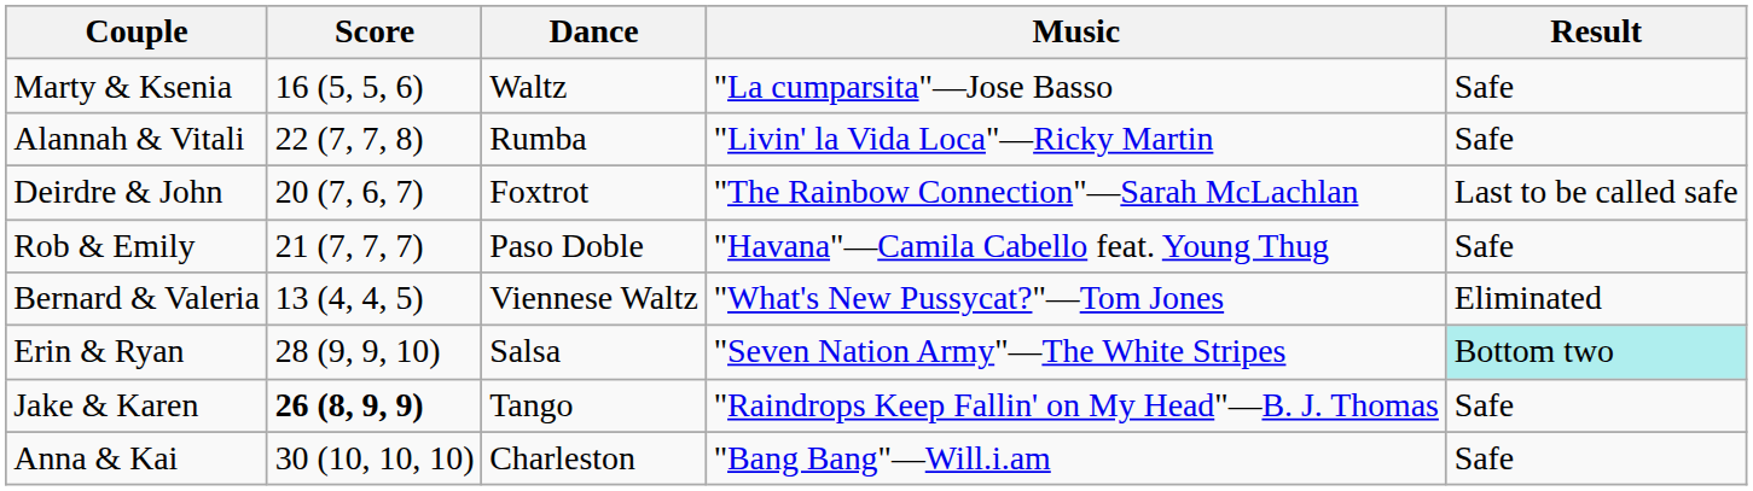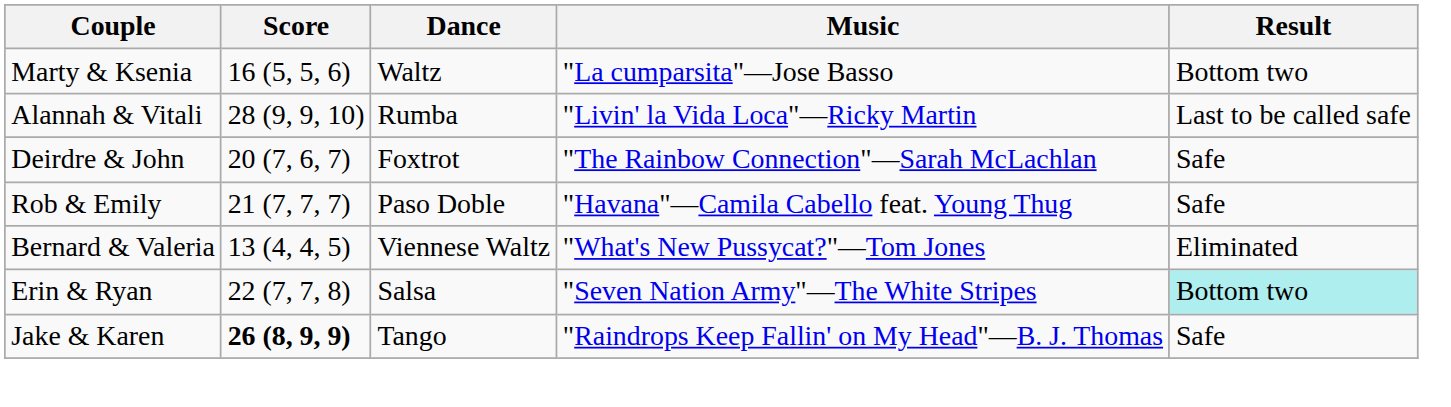Marty & Ksenia | Result: Safe -> Bottom two
Alannah & Vitali | Score: 22 (7, 7, 8) -> 28 (9, 9, 10)
Alannah & Vitali | Result: Safe -> Last to be called safe
Deirdre & John | Result: Last to be called safe -> Safe
Erin & Ryan | Score: 28 (9, 9, 10) -> 22 (7, 7, 8)
- row: Anna & Kai | 30 (10, 10, 10) | Charleston | "Bang Bang"—Will.i.am | Safe
